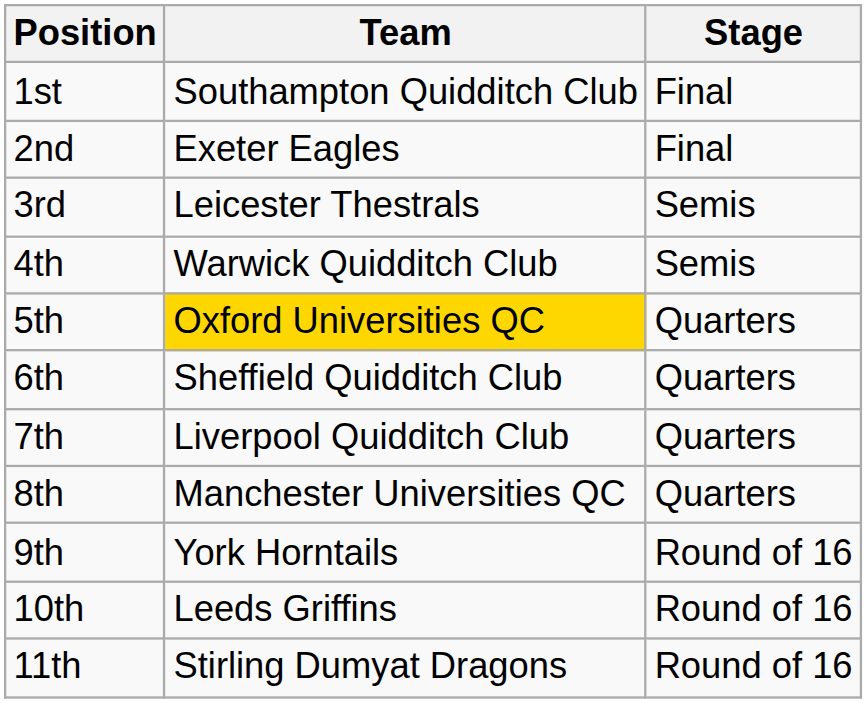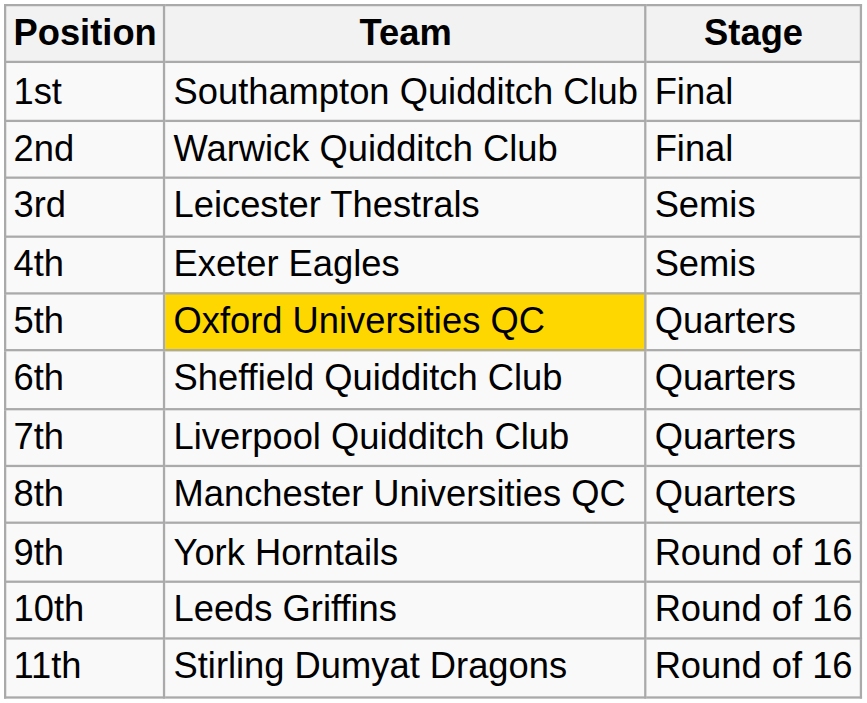2nd | Team: Exeter Eagles -> Warwick Quidditch Club
4th | Team: Warwick Quidditch Club -> Exeter Eagles
